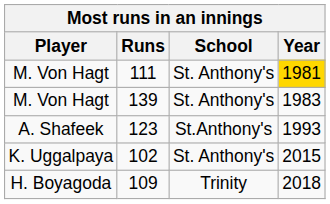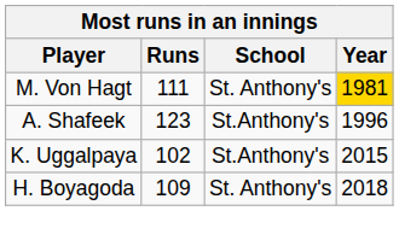- row: M. Von Hagt | 139 | St. Anthony's | 1983
123 | Year: 1993 -> 1996
102 | School: St. Anthony's -> St.Anthony's
109 | School: Trinity -> St. Anthony's
